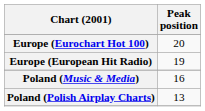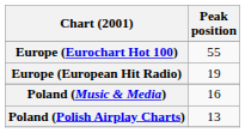Europe (Eurochart Hot 100) | Peak position: 20 -> 55
